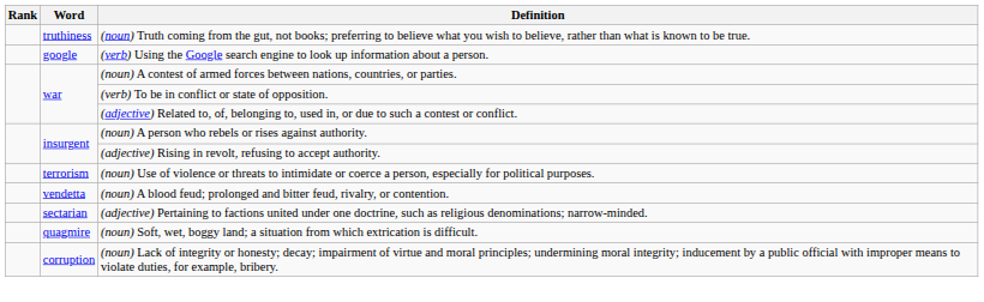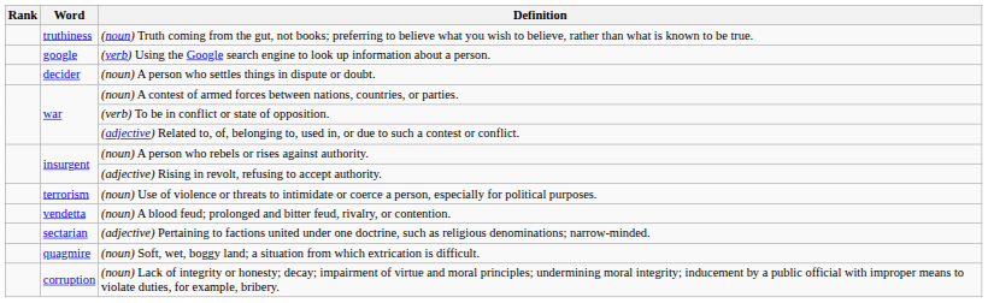+ row: decider | (noun) A person who settles things in dispute or doubt.
